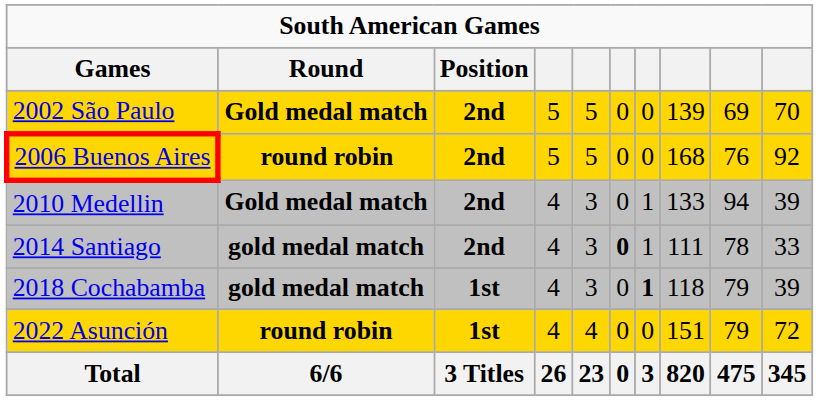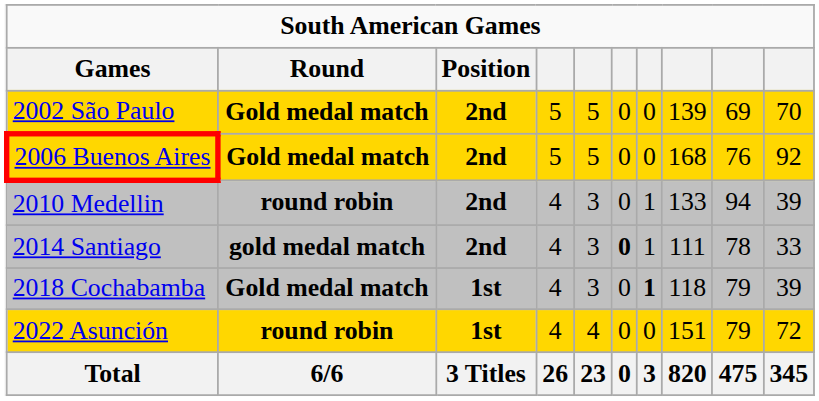2006 Buenos Aires | Round: round robin -> Gold medal match
2010 Medellin | Round: Gold medal match -> round robin
2018 Cochabamba | Round: gold medal match -> Gold medal match
